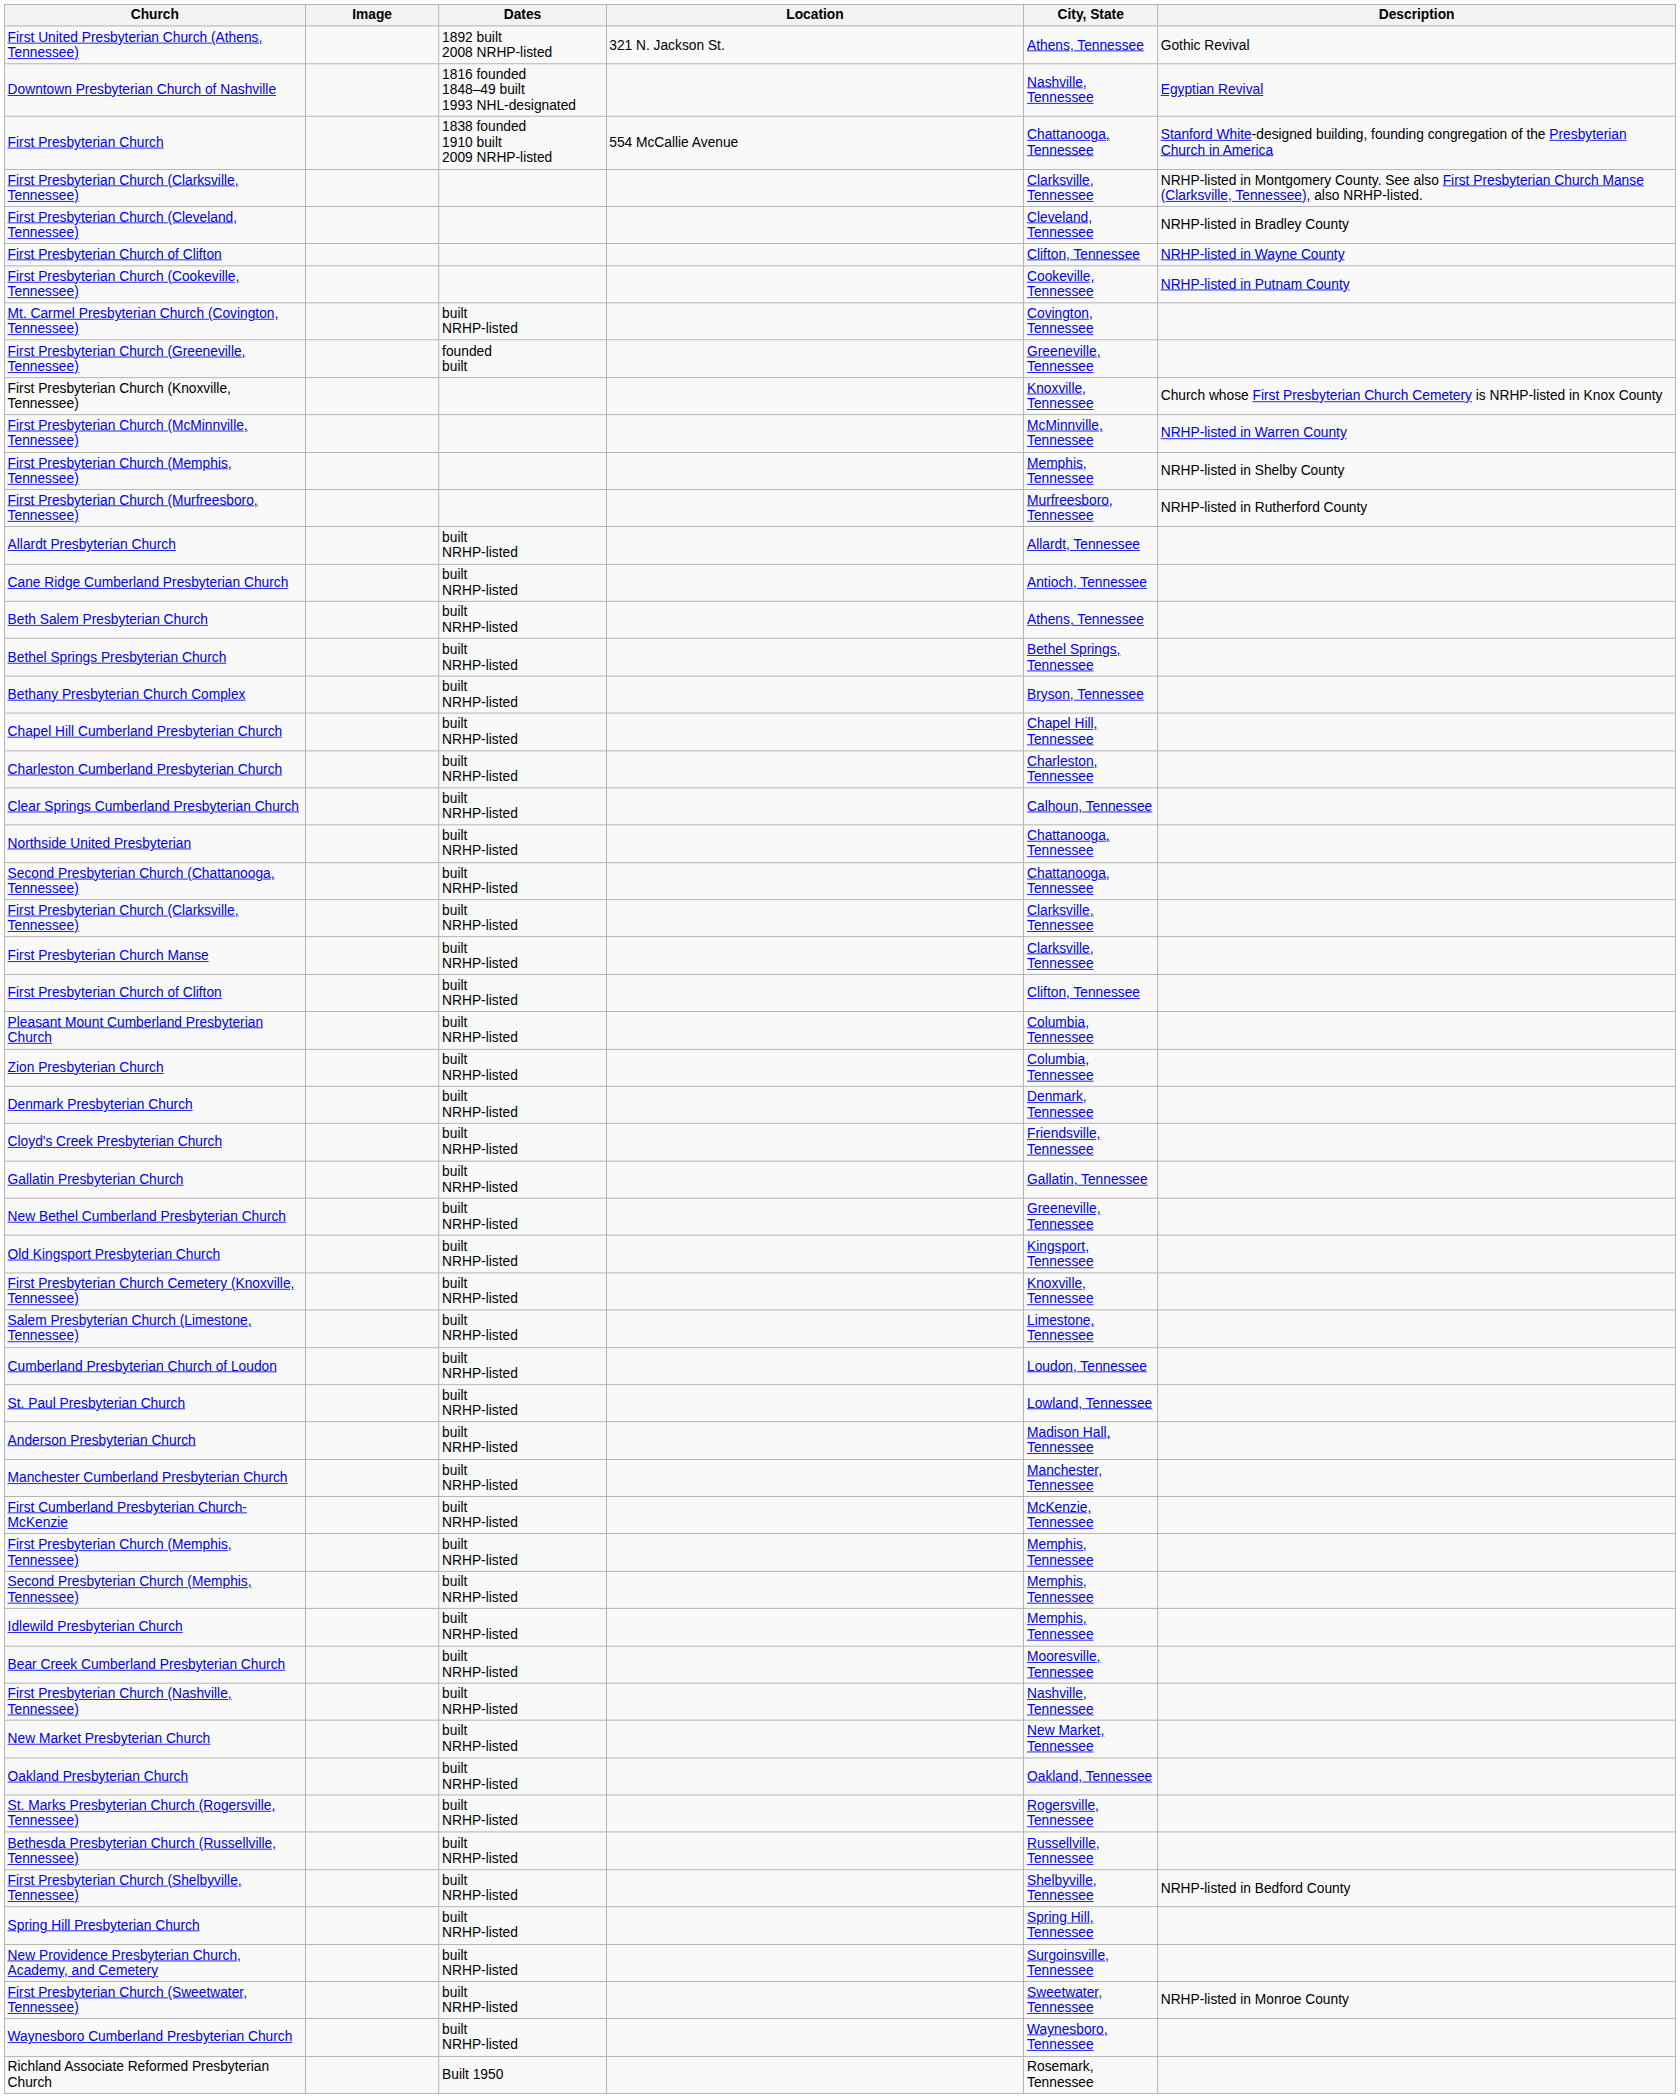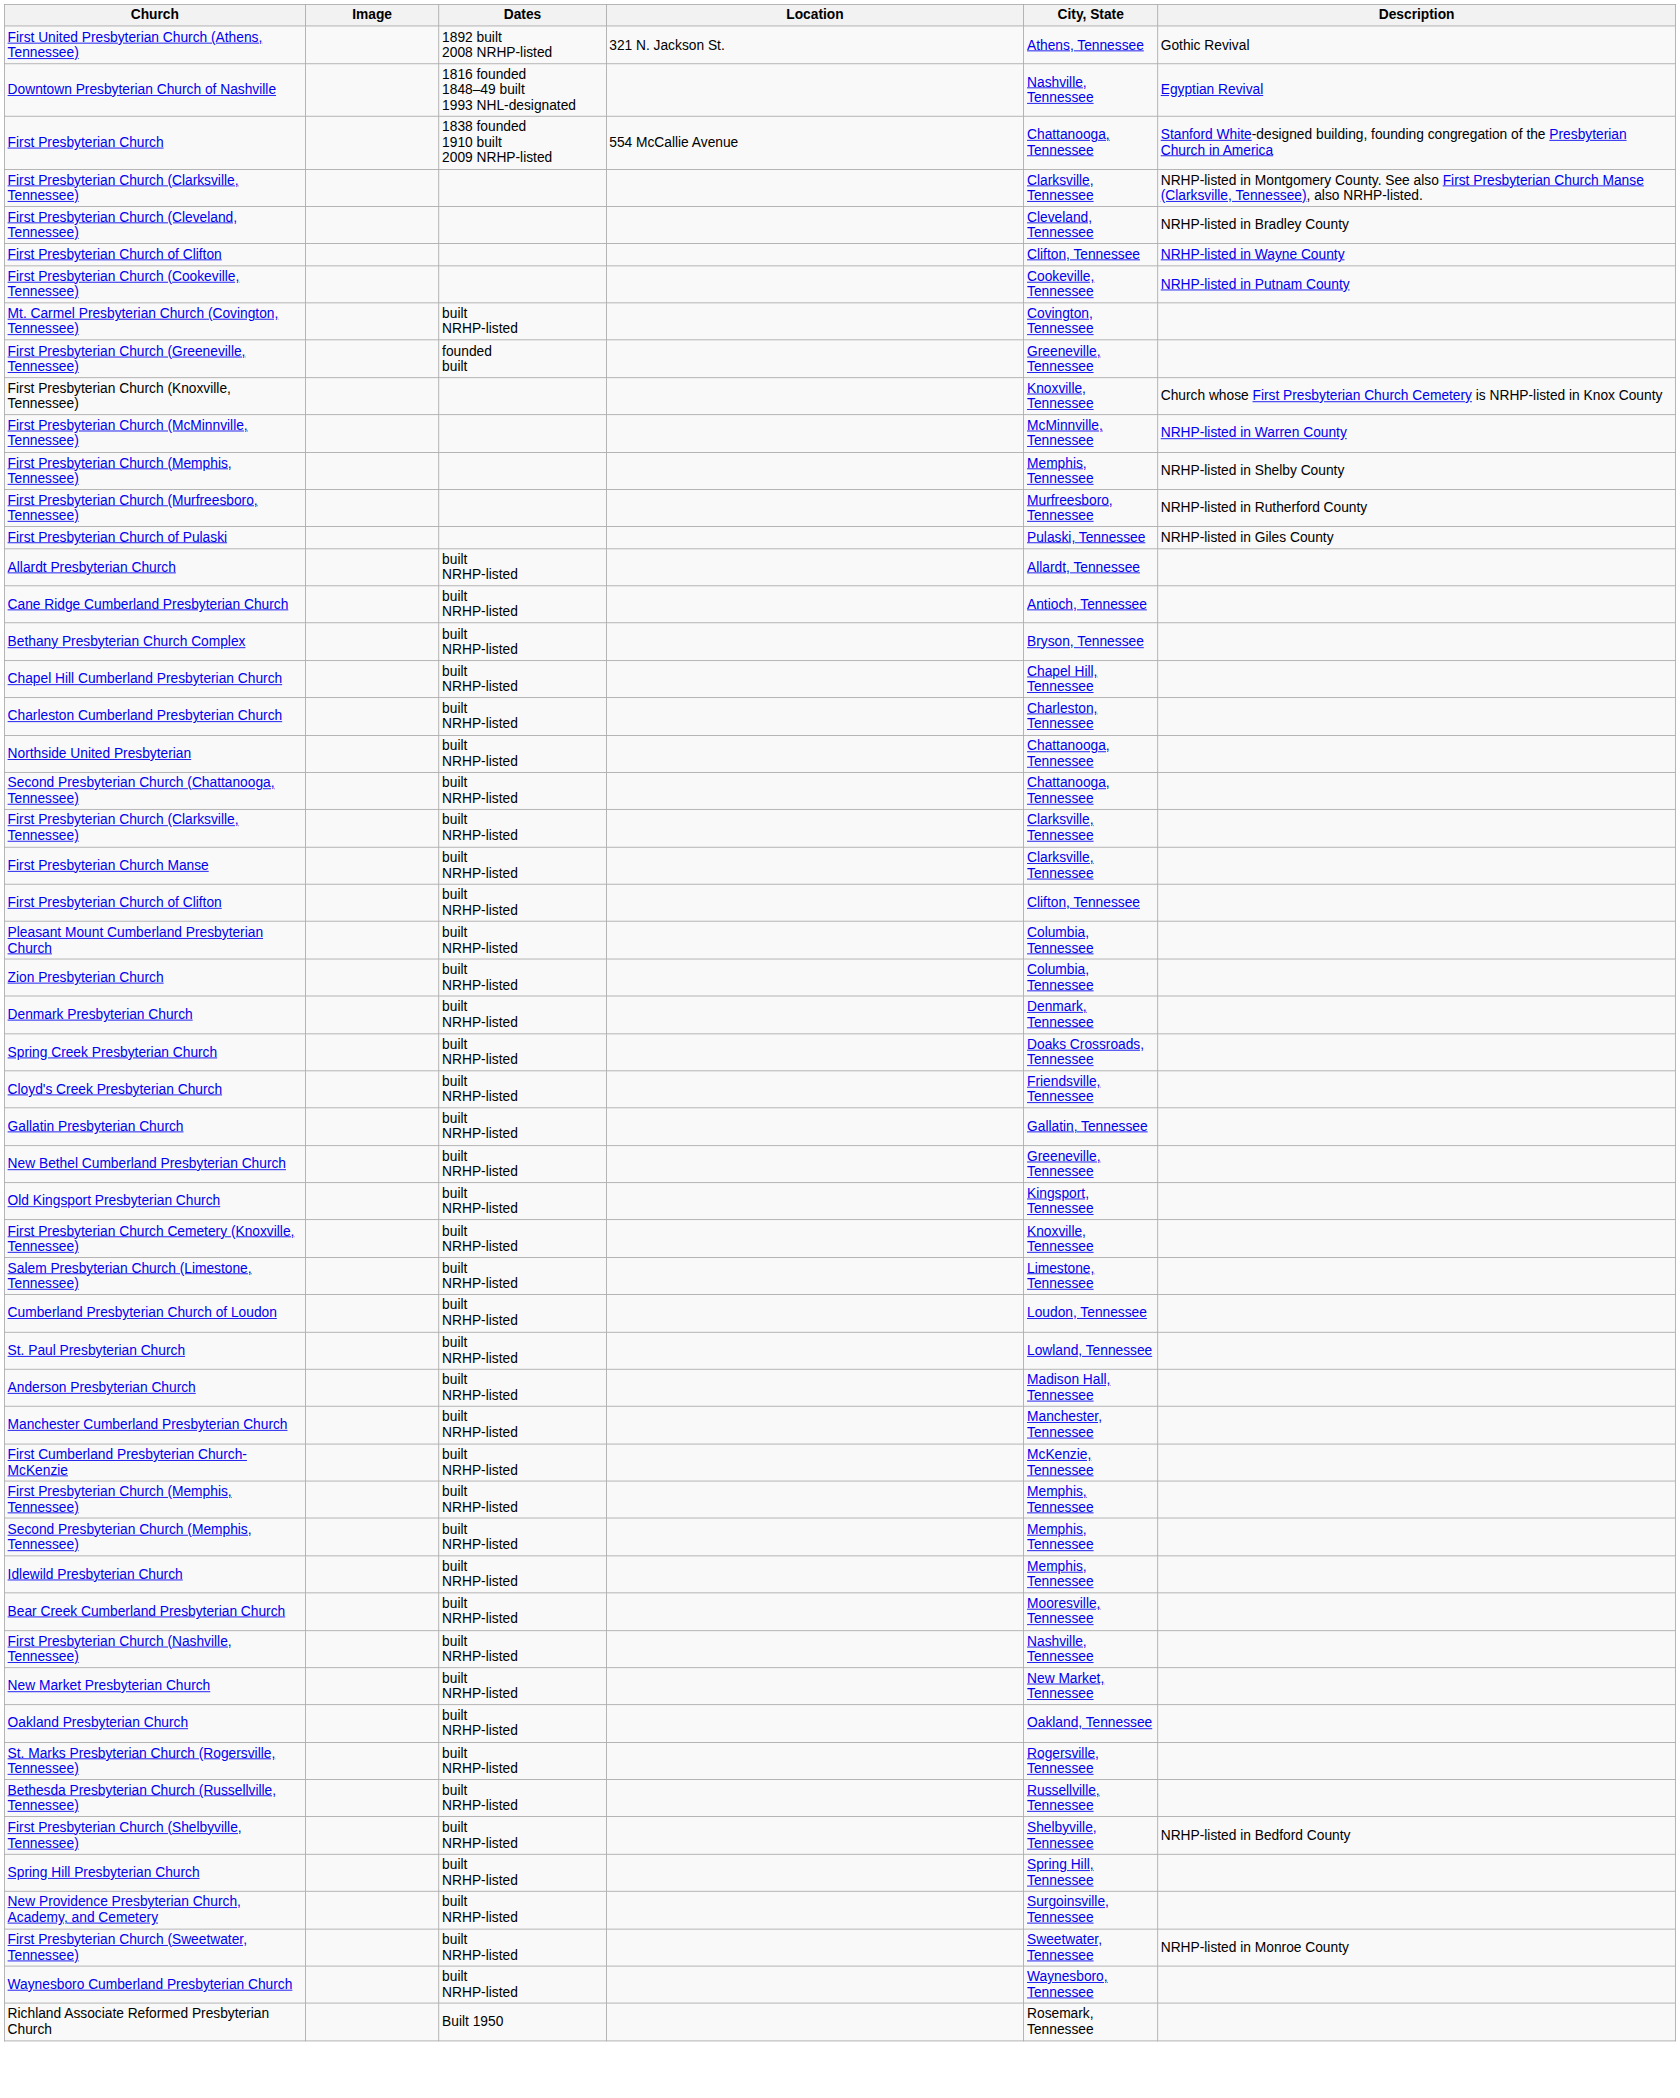+ row: First Presbyterian Church of Pulaski | Pulaski, Tennessee | NRHP-listed in Giles County
- row: Beth Salem Presbyterian Church | built NRHP-listed | Athens, Tennessee
- row: Bethel Springs Presbyterian Church | built NRHP-listed | Bethel Springs, Tennessee
- row: Clear Springs Cumberland Presbyterian Church | built NRHP-listed | Calhoun, Tennessee
+ row: Spring Creek Presbyterian Church | built NRHP-listed | Doaks Crossroads, Tennessee
